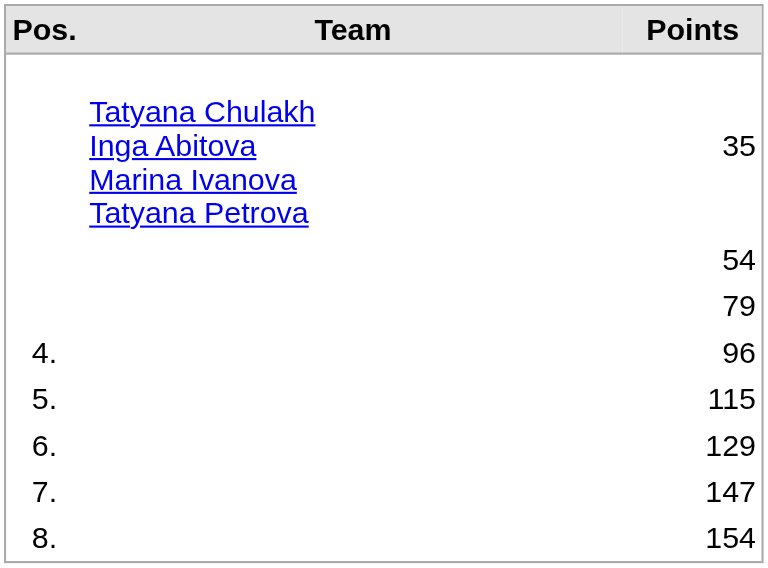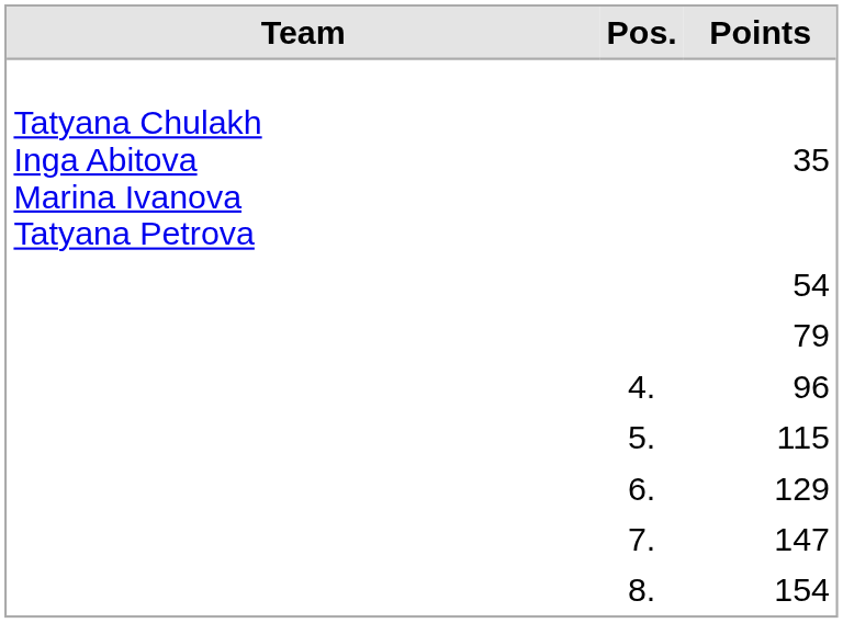columns swapped: Pos. <-> Team
